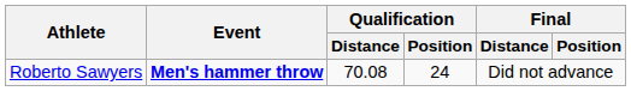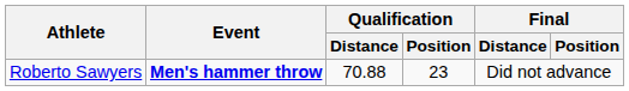Roberto Sawyers | Qualification / Distance: 70.08 -> 70.88
Roberto Sawyers | Qualification / Position: 24 -> 23
